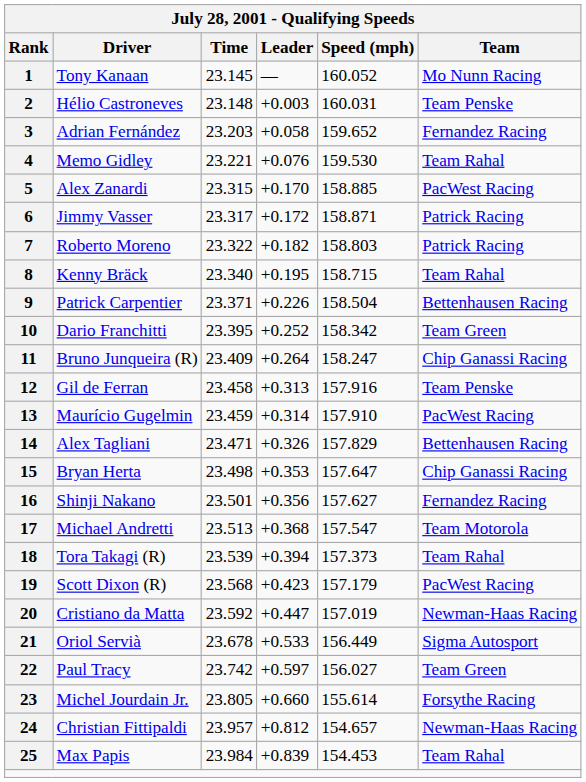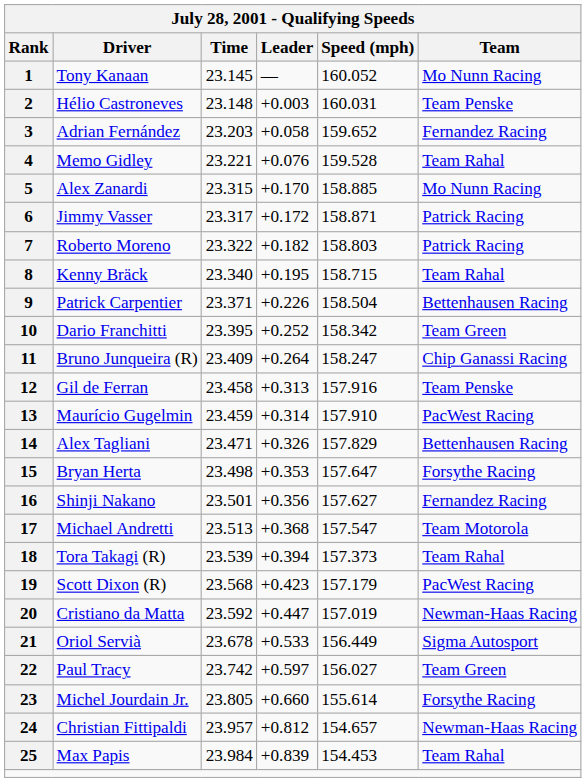4 | Speed (mph): 159.530 -> 159.528
5 | Team: PacWest Racing -> Mo Nunn Racing
15 | Team: Chip Ganassi Racing -> Forsythe Racing
